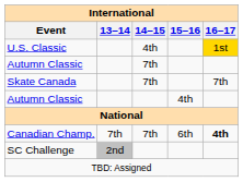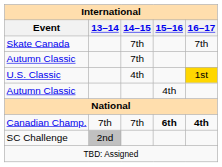rows swapped: Skate Canada <-> U.S. Classic
Canadian Champ. | 15–16: normal -> bold
